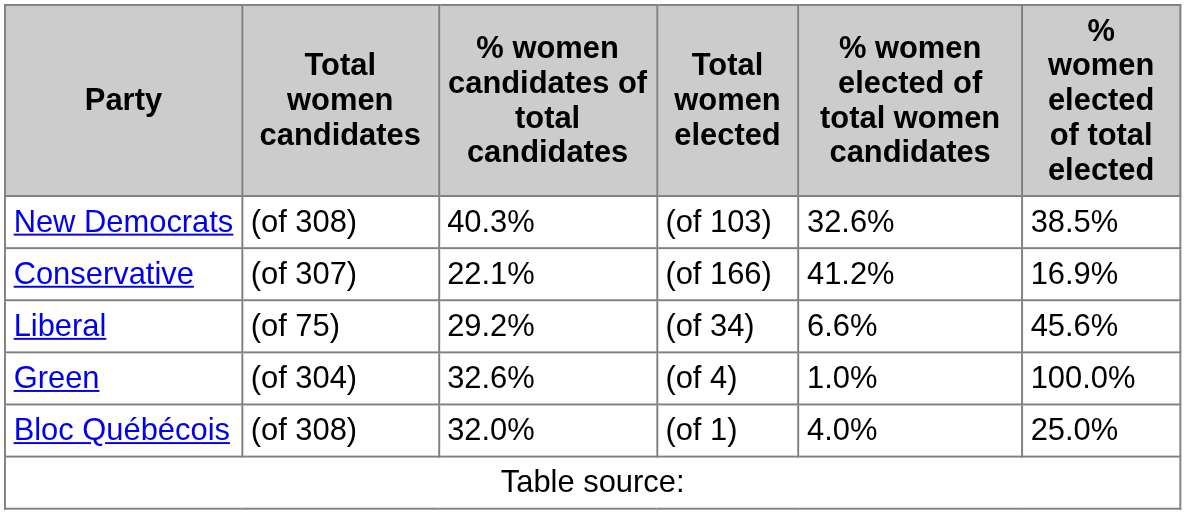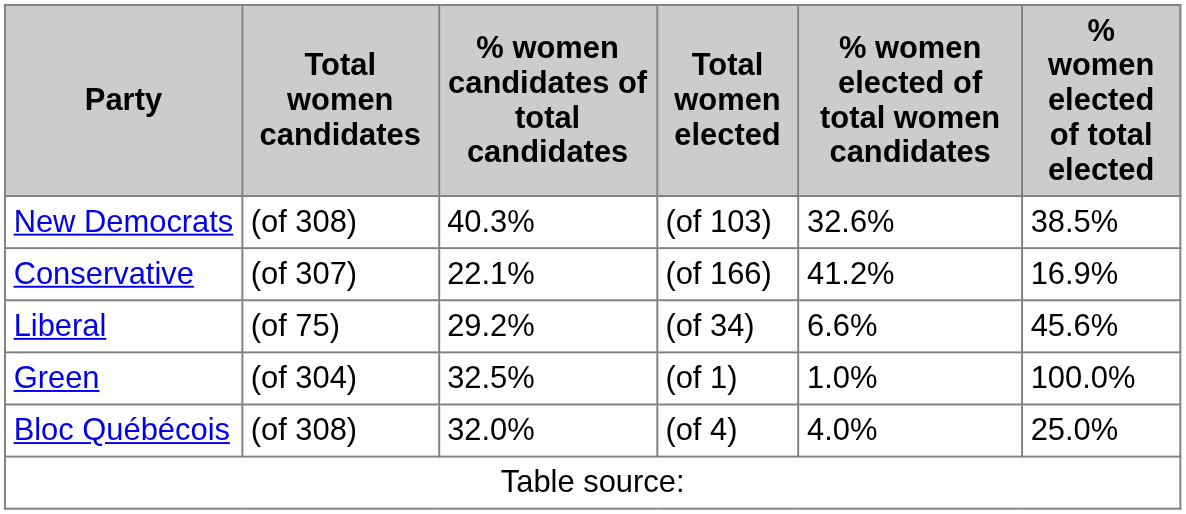Green | % women candidates of total candidates: 32.6% -> 32.5%
Green | Total women elected: (of 4) -> (of 1)
Bloc Québécois | Total women elected: (of 1) -> (of 4)
